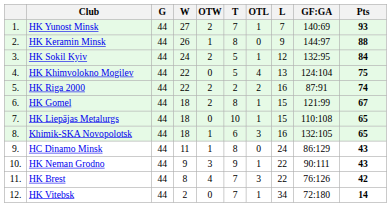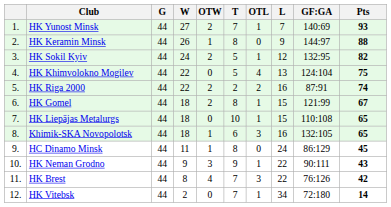HK Sokil Kyiv | Pts: 84 -> 82
HC Dinamo Minsk | Pts: 43 -> 45
